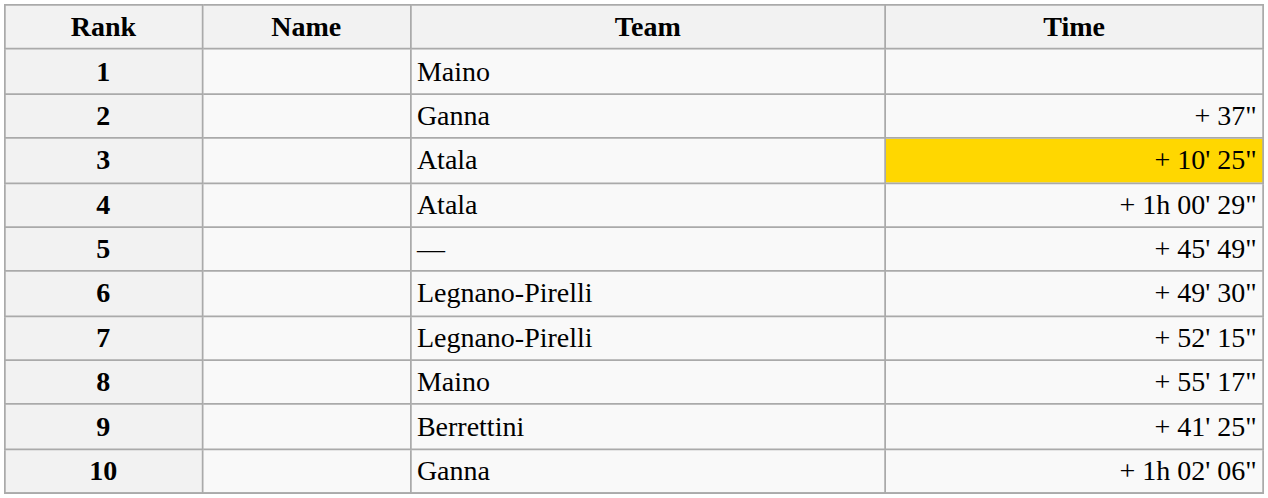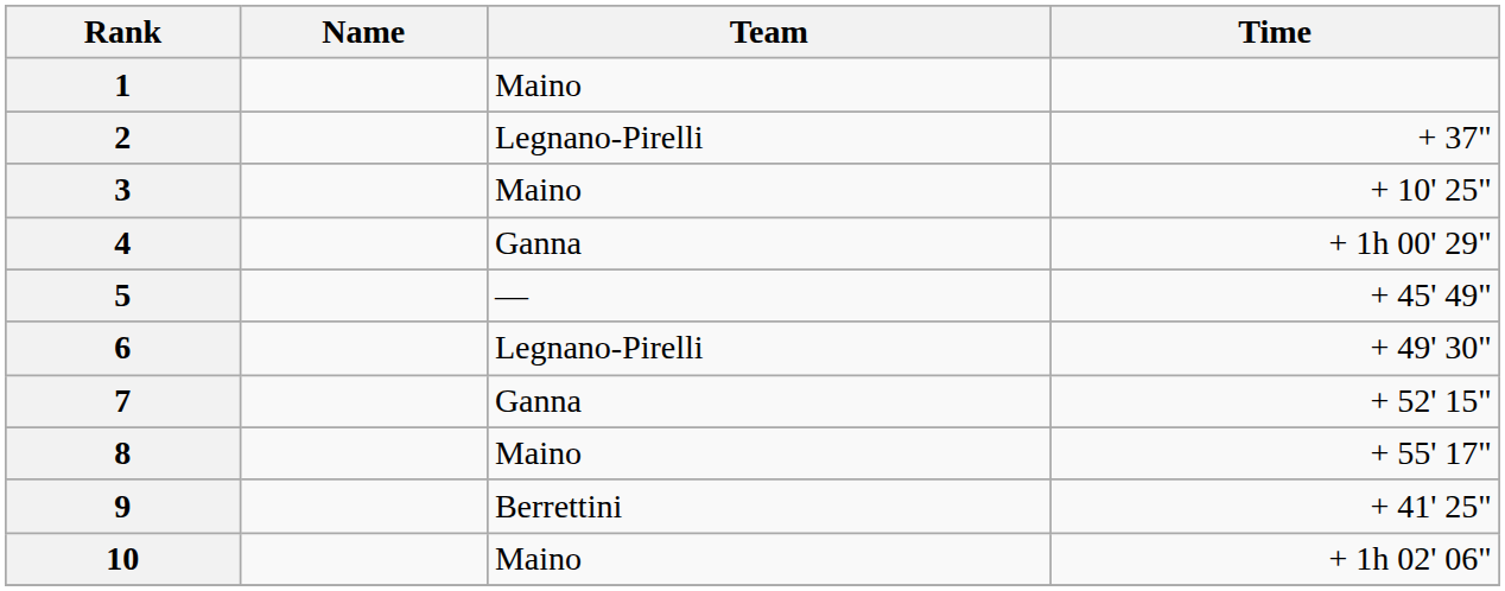2 | Team: Ganna -> Legnano-Pirelli
3 | Team: Atala -> Maino
3 | Time: gold background -> no background
4 | Team: Atala -> Ganna
7 | Team: Legnano-Pirelli -> Ganna
10 | Team: Ganna -> Maino
